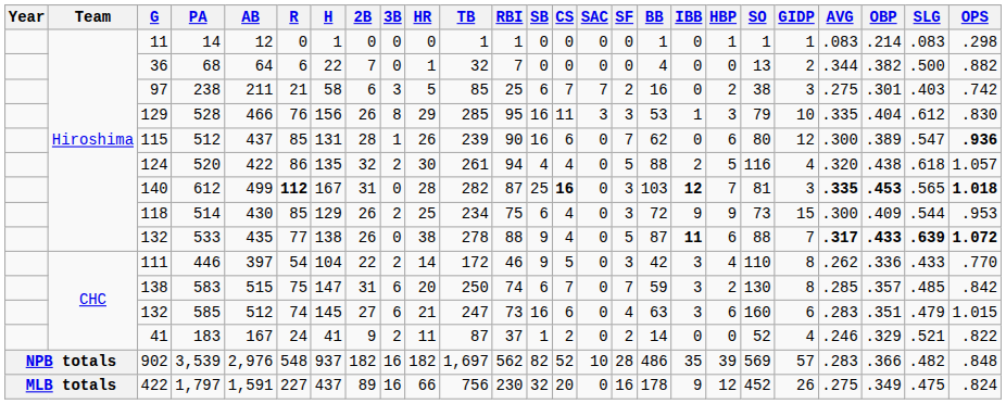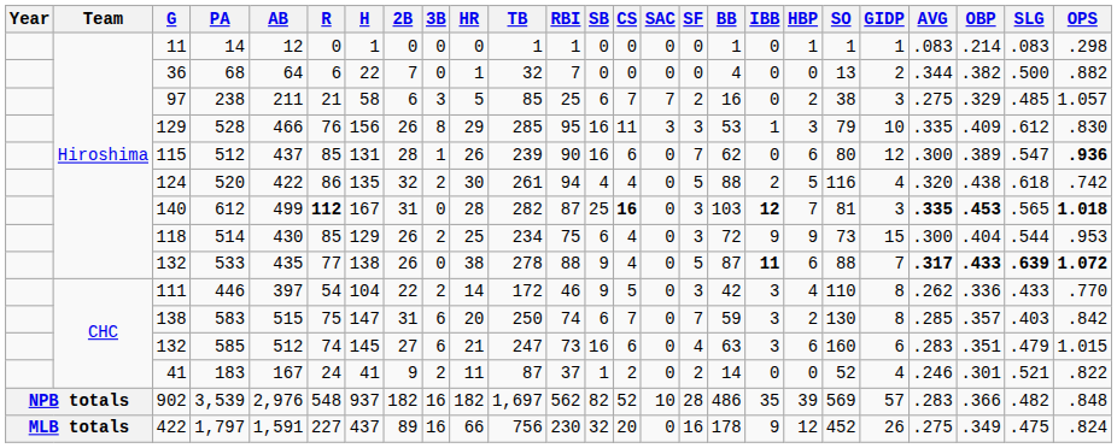238 | OBP: .301 -> .329
238 | SLG: .403 -> .485
238 | OPS: .742 -> 1.057
528 | OBP: .404 -> .409
520 | OPS: 1.057 -> .742
514 | OBP: .409 -> .404
583 | SLG: .485 -> .403
183 | OBP: .329 -> .301
